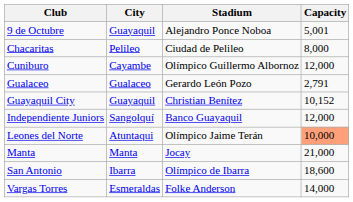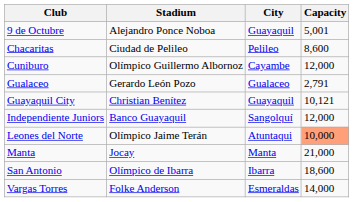columns swapped: City <-> Stadium
Chacaritas | Capacity: 8,000 -> 8,600
Guayaquil City | Capacity: 10,152 -> 10,121
